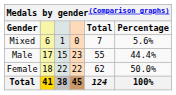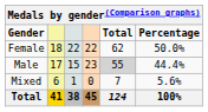rows swapped: Female <-> Mixed
Male | Total: no background -> lightgrey background
